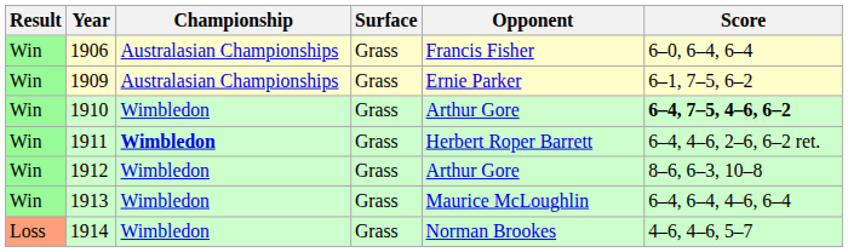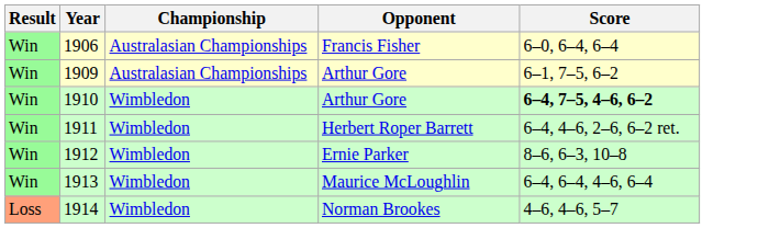- column: Surface | Grass | Grass | Grass | Grass | Grass | Grass | Grass
1909 | Opponent: Ernie Parker -> Arthur Gore
1911 | Championship: bold -> normal
1912 | Opponent: Arthur Gore -> Ernie Parker
